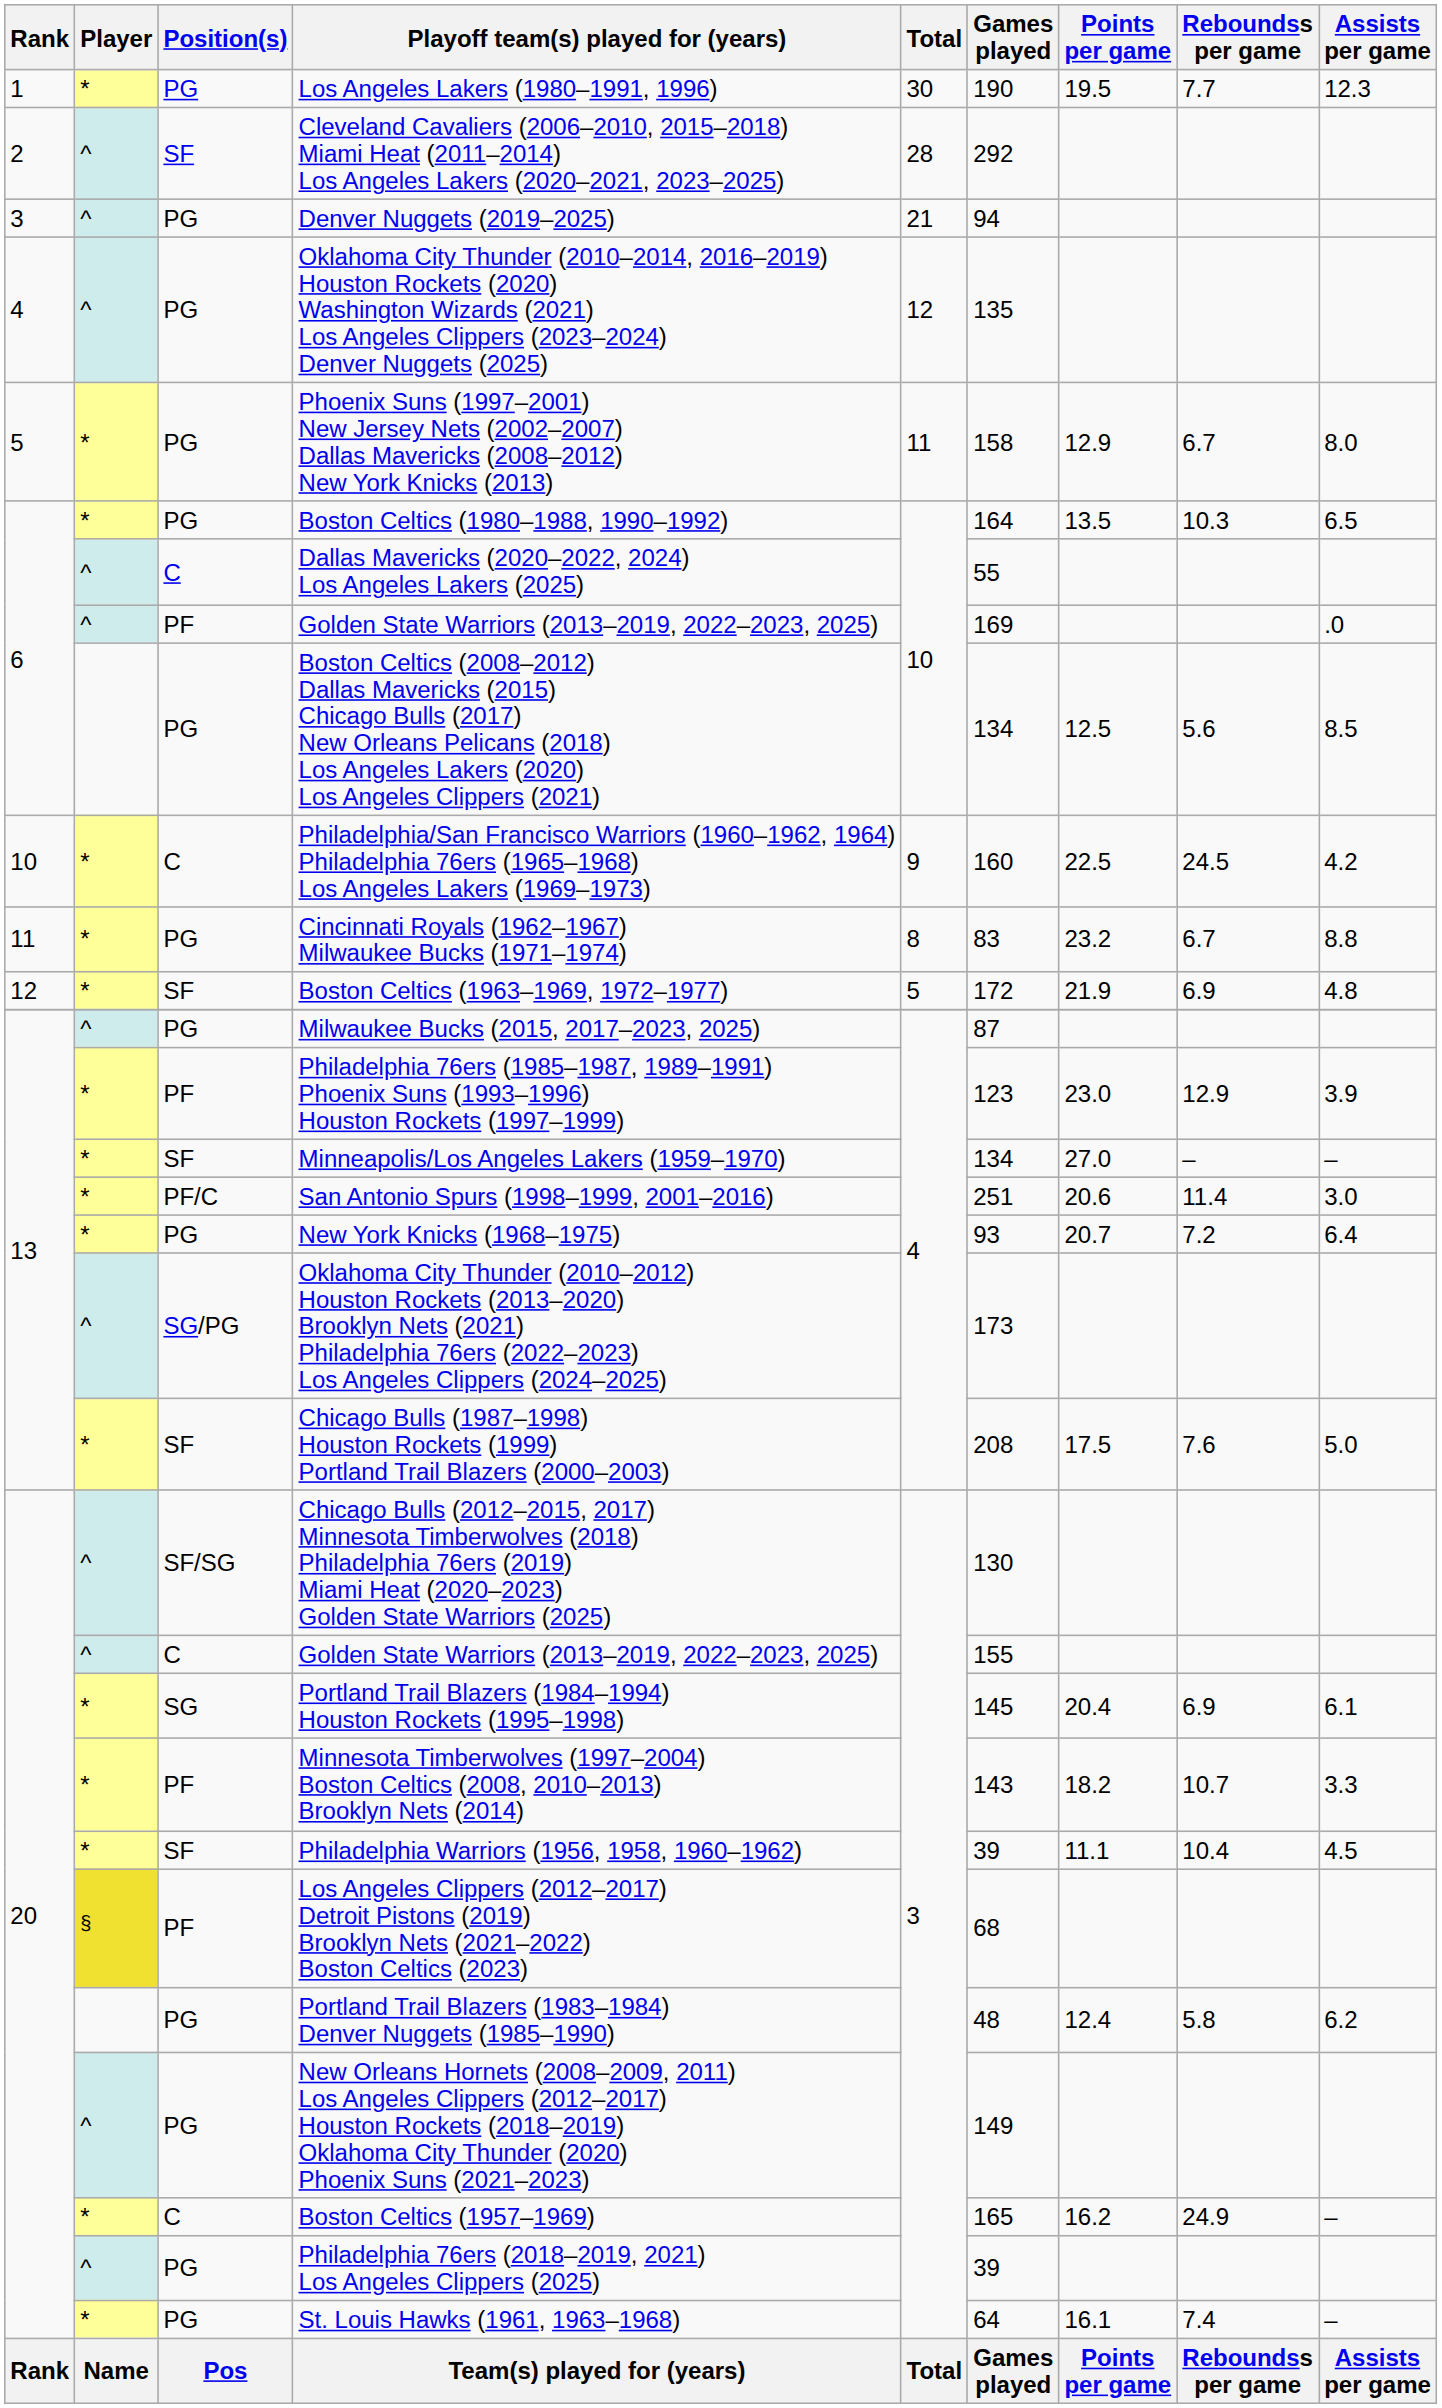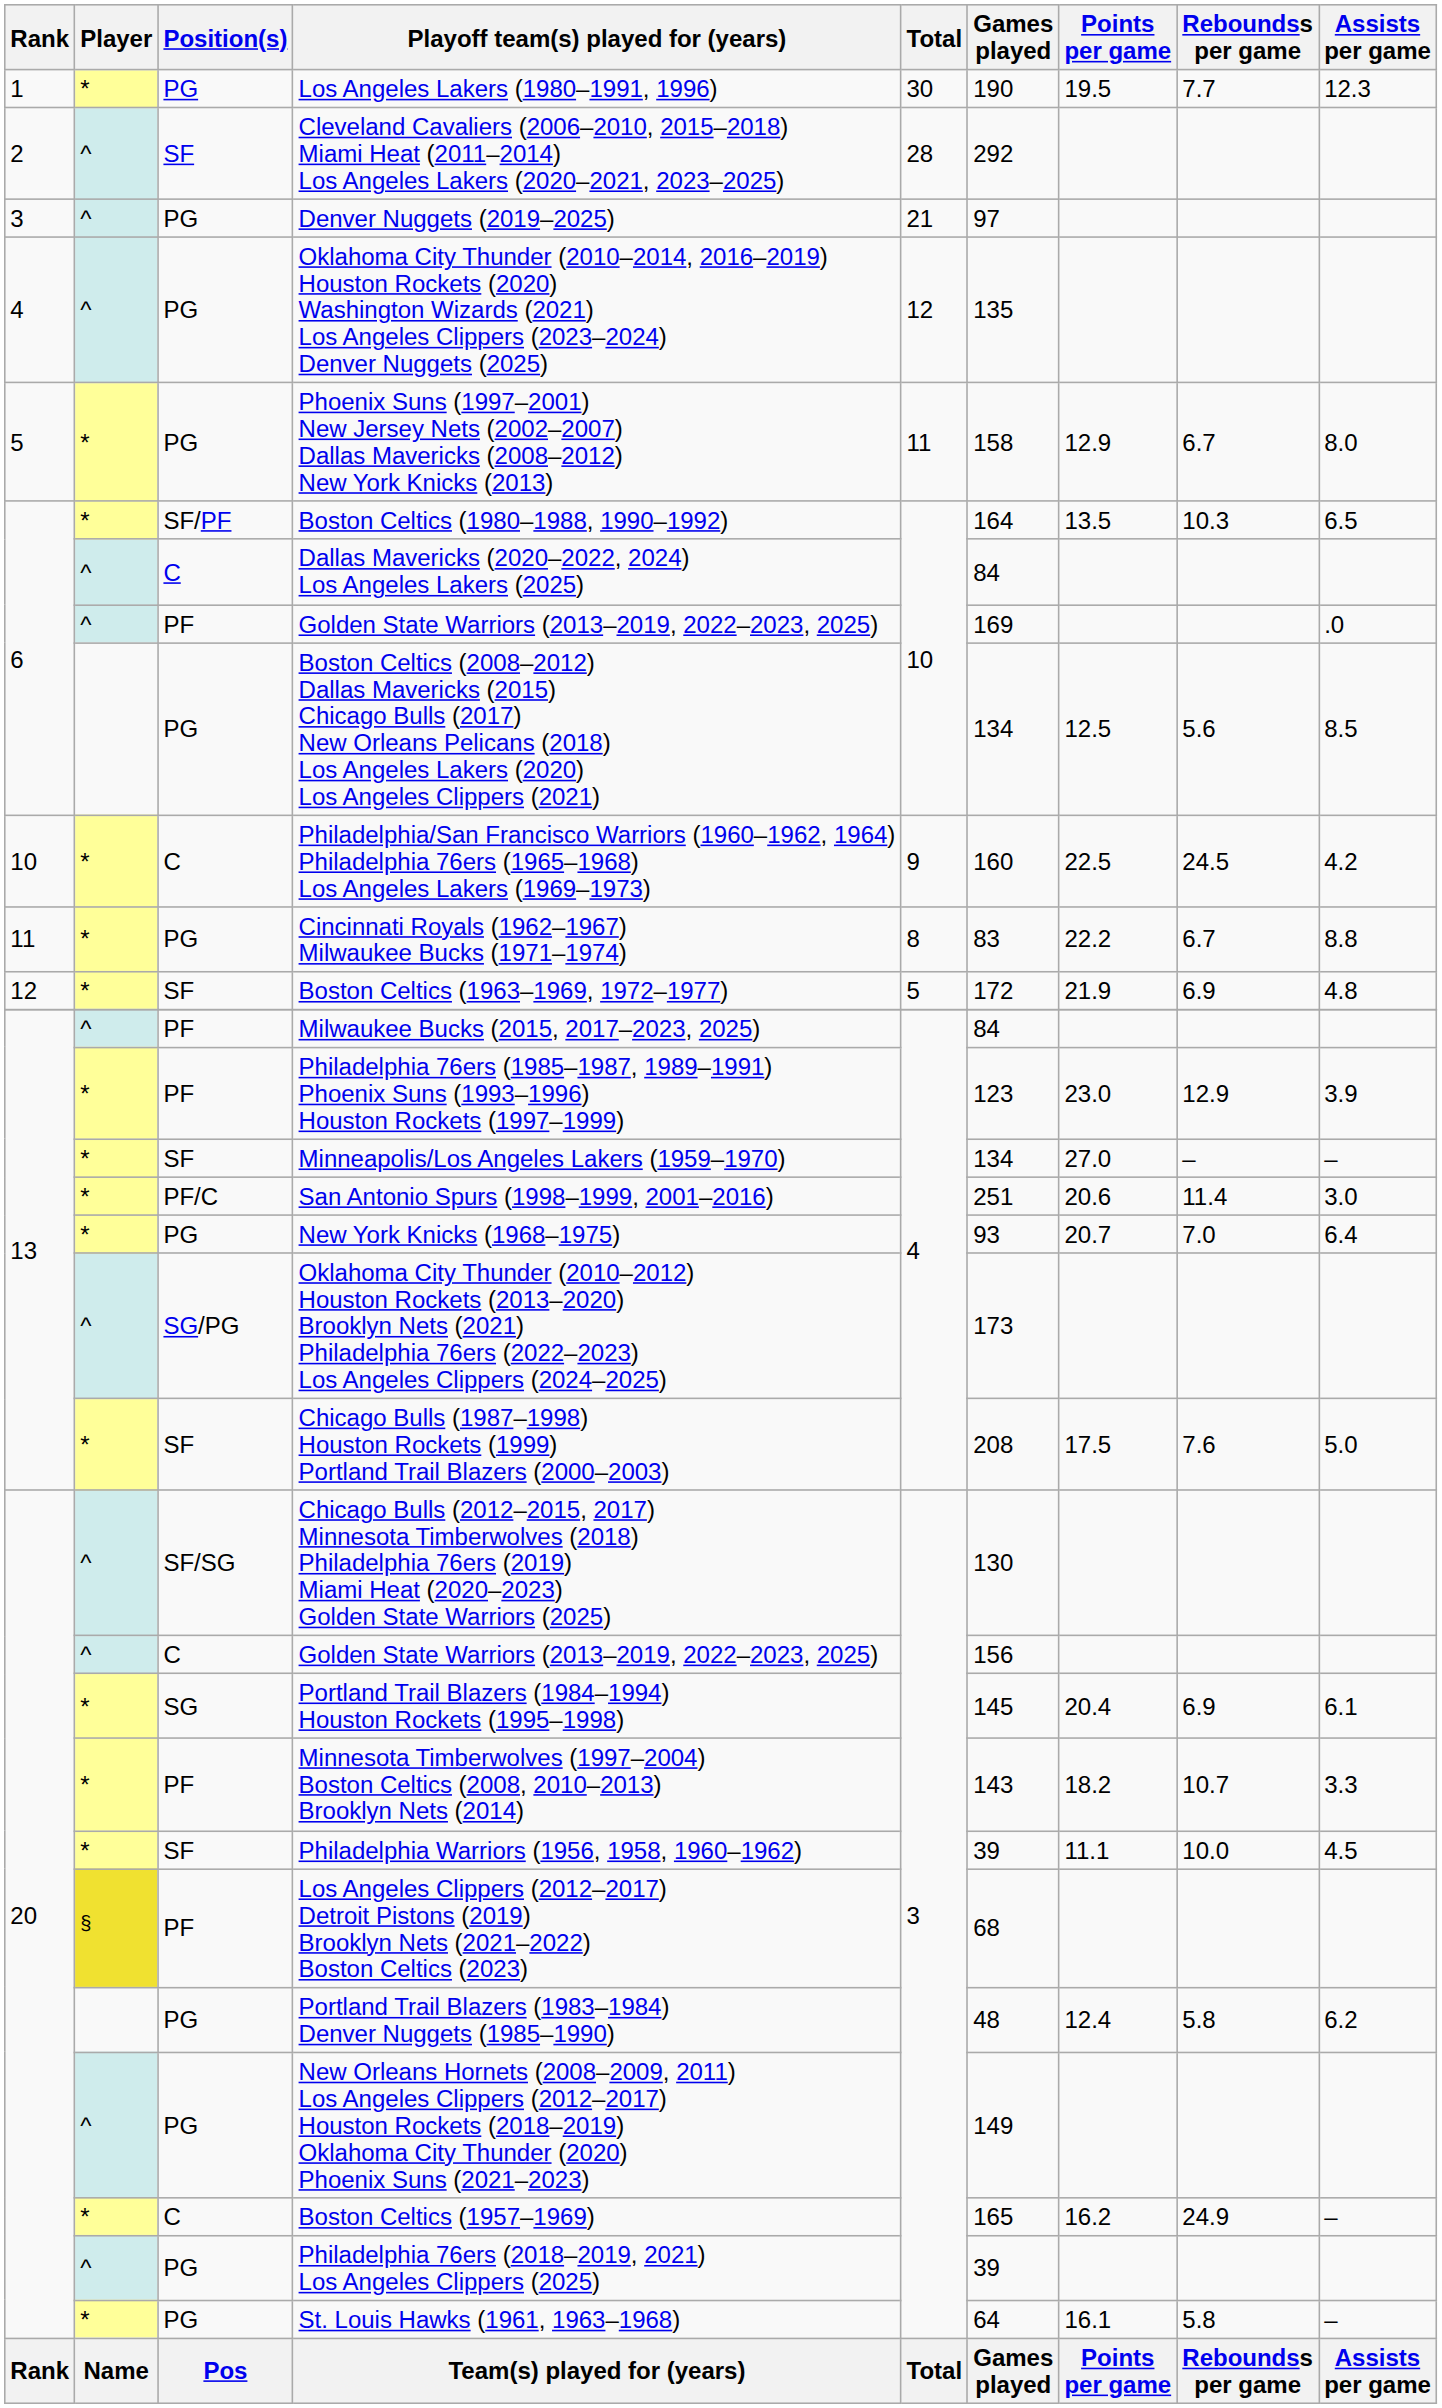Denver Nuggets (2019–2025) | Games played: 94 -> 97
Boston Celtics (1980–1988, 1990–1992) | Position(s): PG -> SF/PF
Dallas Mavericks (2020–2022, 2024) Los Angeles Lakers (2025) | Games played: 55 -> 84
Cincinnati Royals (1962–1967) Milwaukee Bucks (1971–1974) | Points per game: 23.2 -> 22.2
Milwaukee Bucks (2015, 2017–2023, 2025) | Position(s): PG -> PF
Milwaukee Bucks (2015, 2017–2023, 2025) | Games played: 87 -> 84
New York Knicks (1968–1975) | Reboundss per game: 7.2 -> 7.0
20 / Golden State Warriors (2013–2019, 2022–2023, 2025) | Games played: 155 -> 156
Philadelphia Warriors (1956, 1958, 1960–1962) | Reboundss per game: 10.4 -> 10.0
St. Louis Hawks (1961, 1963–1968) | Reboundss per game: 7.4 -> 5.8
